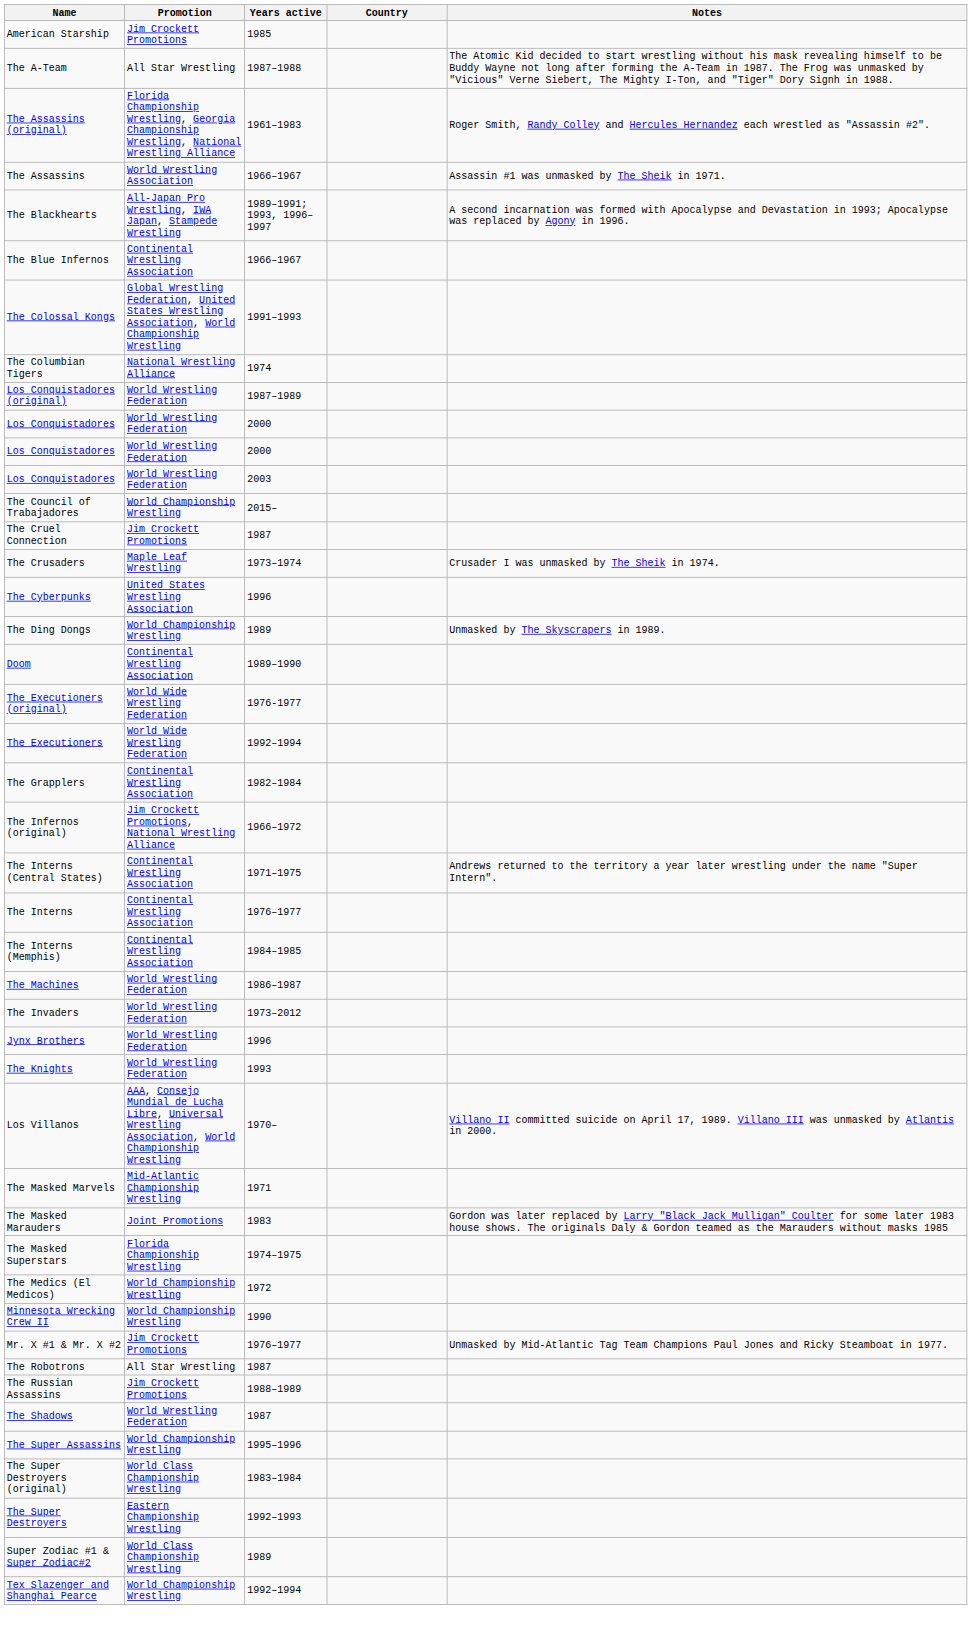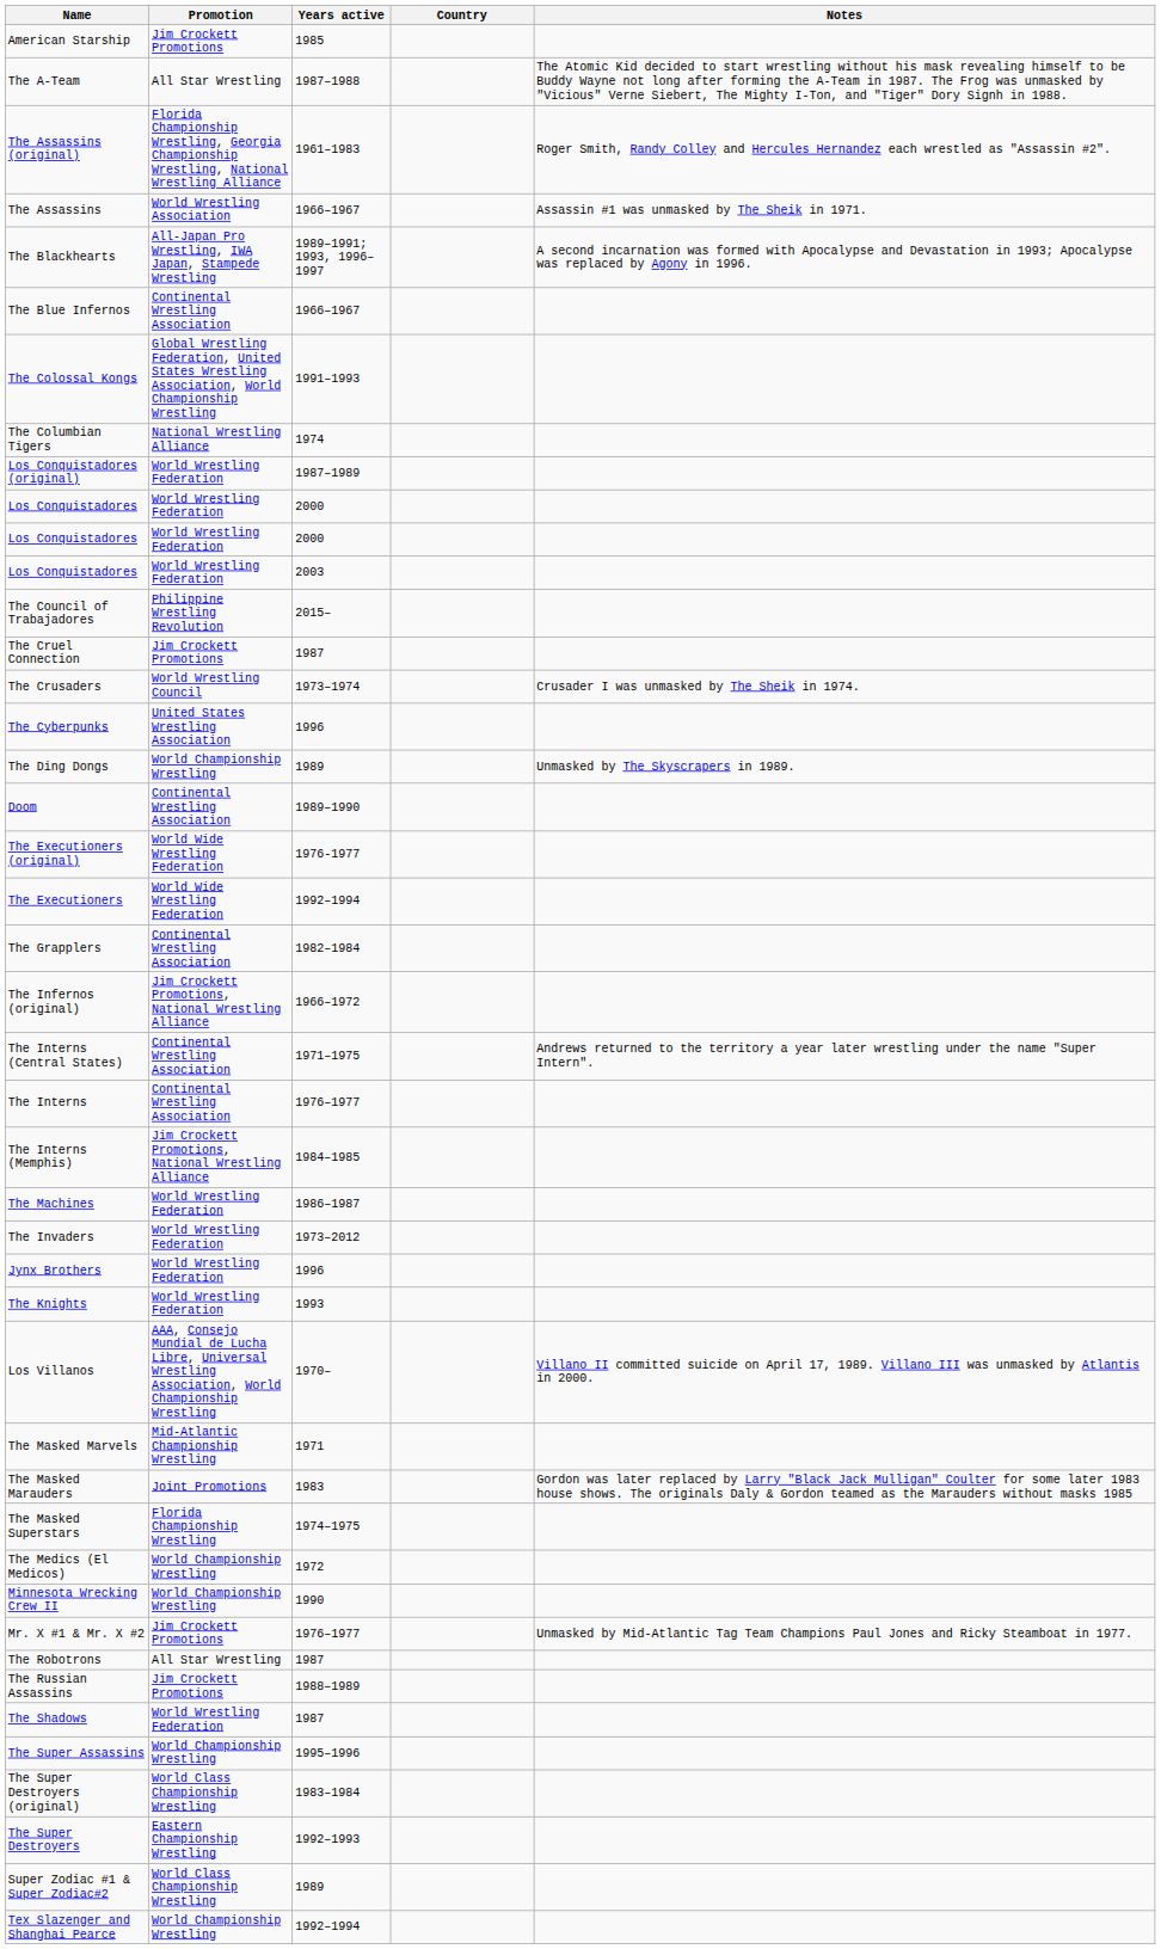The Council of Trabajadores | Promotion: World Championship Wrestling -> Philippine Wrestling Revolution
The Crusaders | Promotion: Maple Leaf Wrestling -> World Wrestling Council
The Interns (Memphis) | Promotion: Continental Wrestling Association -> Jim Crockett Promotions, National Wrestling Alliance
